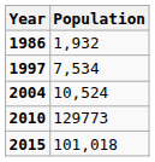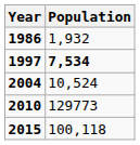1997 | Population: normal -> bold
2015 | Population: 101,018 -> 100,118
